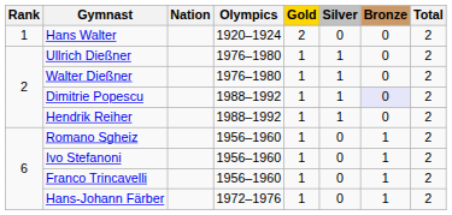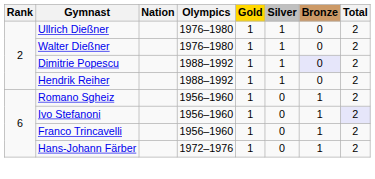- row: 1 | Hans Walter | 1920–1924 | 2 | 0 | 0 | 2
Ivo Stefanoni | Total: no background -> lavender background
